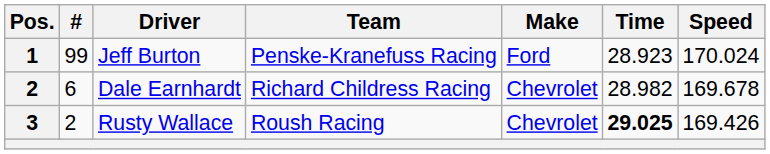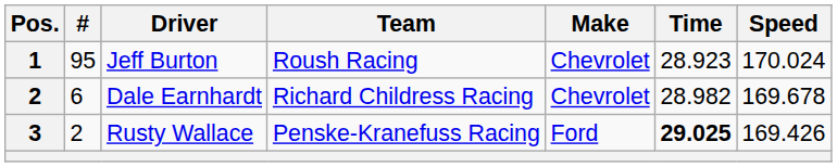Jeff Burton | #: 99 -> 95
Jeff Burton | Team: Penske-Kranefuss Racing -> Roush Racing
Jeff Burton | Make: Ford -> Chevrolet
Rusty Wallace | Team: Roush Racing -> Penske-Kranefuss Racing
Rusty Wallace | Make: Chevrolet -> Ford
